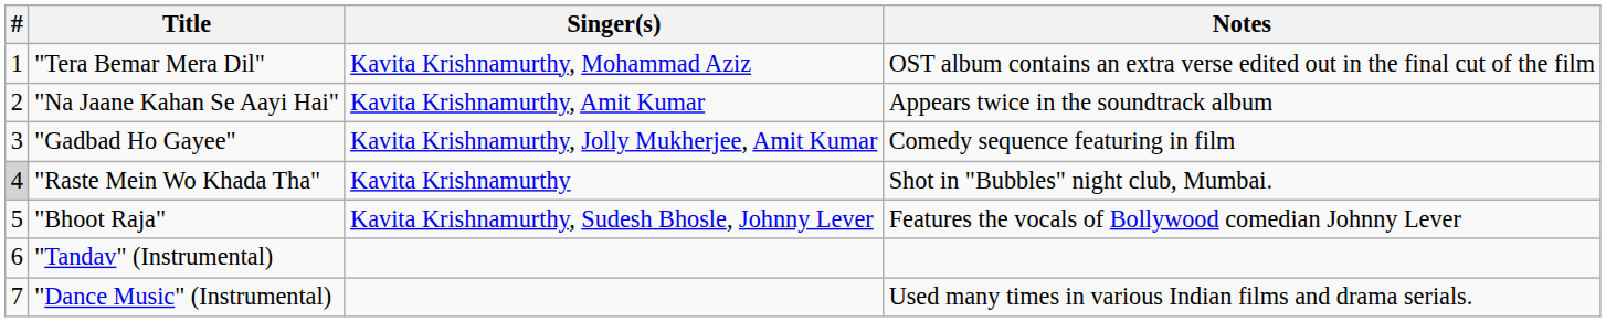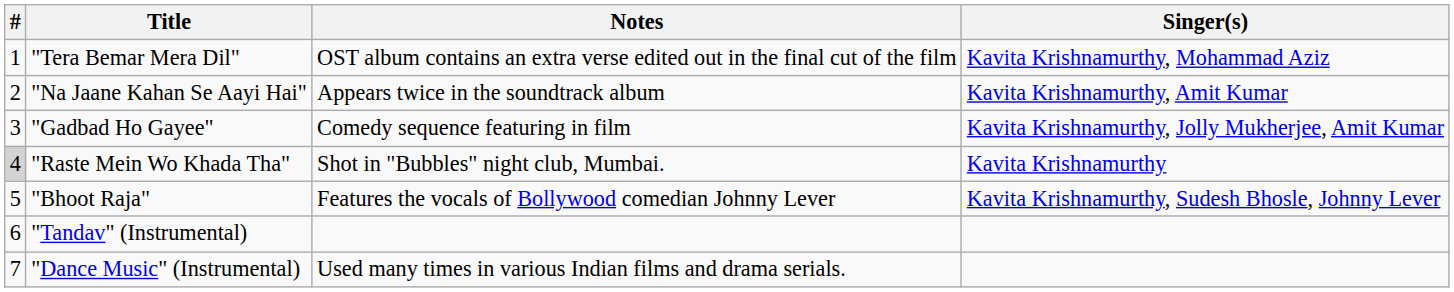columns swapped: Singer(s) <-> Notes
